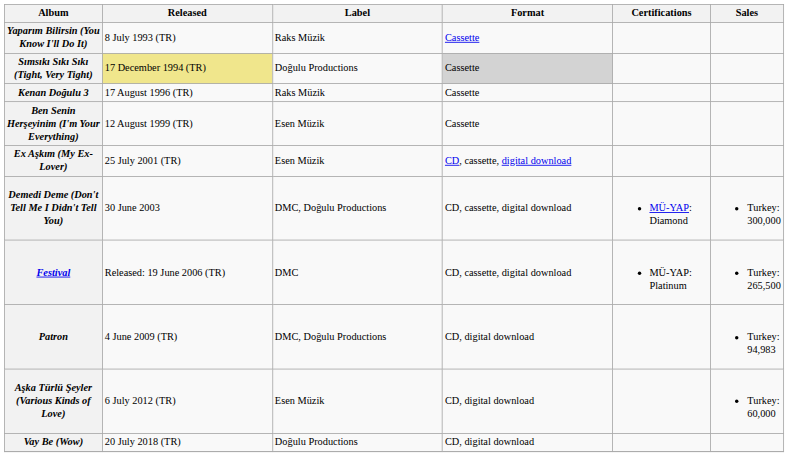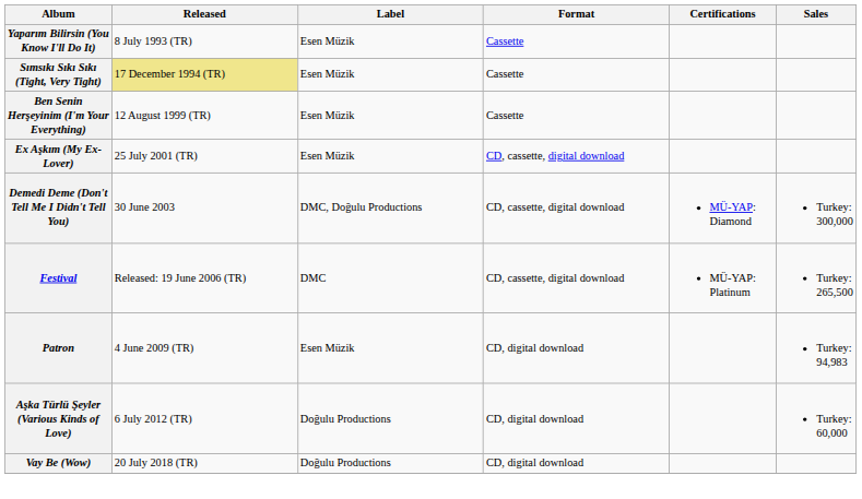Yaparım Bilirsin (You Know I'll Do It) | Label: Raks Müzik -> Esen Müzik
Sımsıkı Sıkı Sıkı (Tight, Very Tight) | Label: Doğulu Productions -> Esen Müzik
Sımsıkı Sıkı Sıkı (Tight, Very Tight) | Format: lightgrey background -> no background
- row: Kenan Doğulu 3 | 17 August 1996 (TR) | Raks Müzik | Cassette
Patron | Label: DMC, Doğulu Productions -> Esen Müzik
Aşka Türlü Şeyler (Various Kinds of Love) | Label: Esen Müzik -> Doğulu Productions
